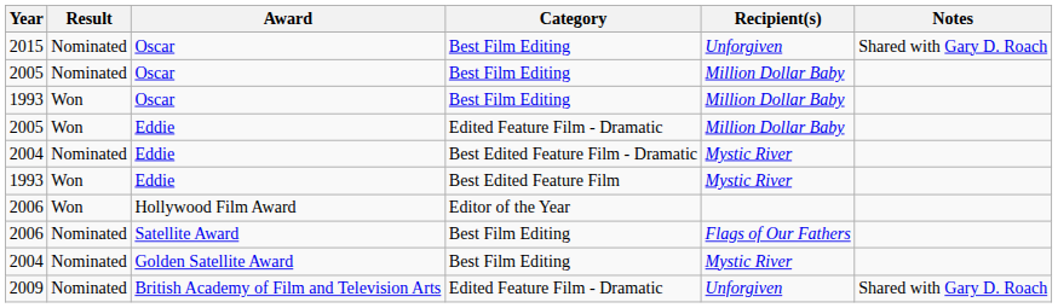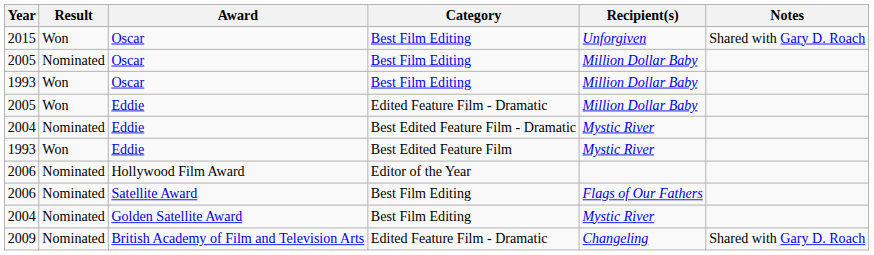2015 | Result: Nominated -> Won
2006 / Hollywood Film Award | Result: Won -> Nominated
2009 | Recipient(s): Unforgiven -> Changeling
